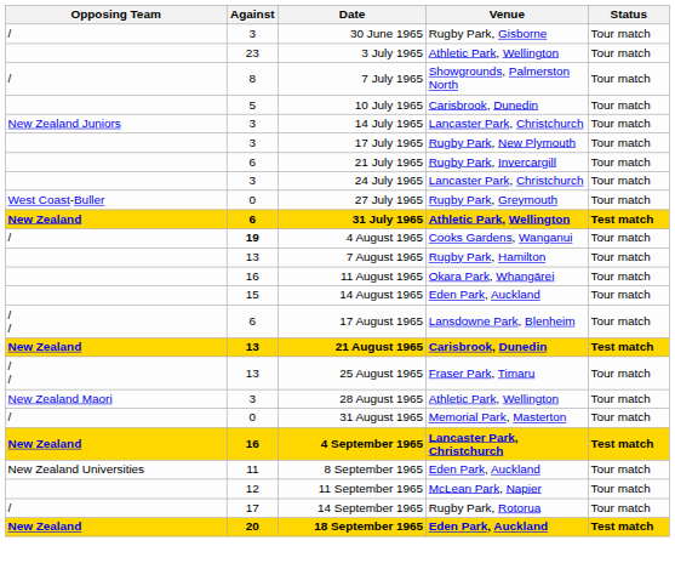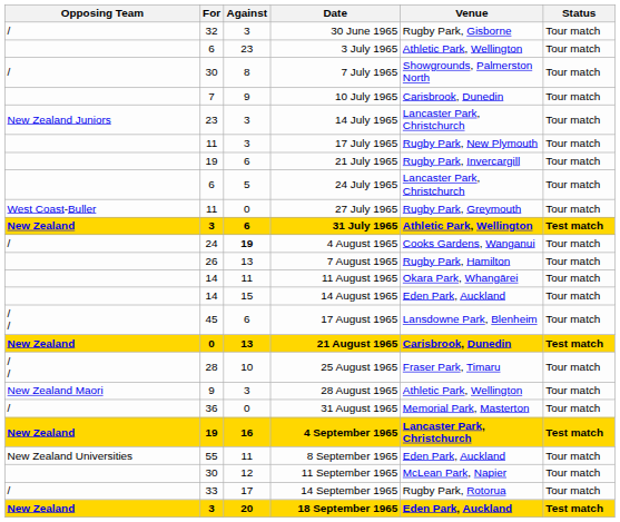+ column: For | 32 | 6 | 30 | 7 | 23 | 11 | 19 | 6 | 11 | 3 | 24 | 26 | 14 | 14 | 45 | 0 | 28 | 9 | 36 | 19 | 55 | 30 | 33 | 3
10 July 1965 | Against: 5 -> 9
24 July 1965 | Against: 3 -> 5
11 August 1965 | Against: 16 -> 11
25 August 1965 | Against: 13 -> 10
